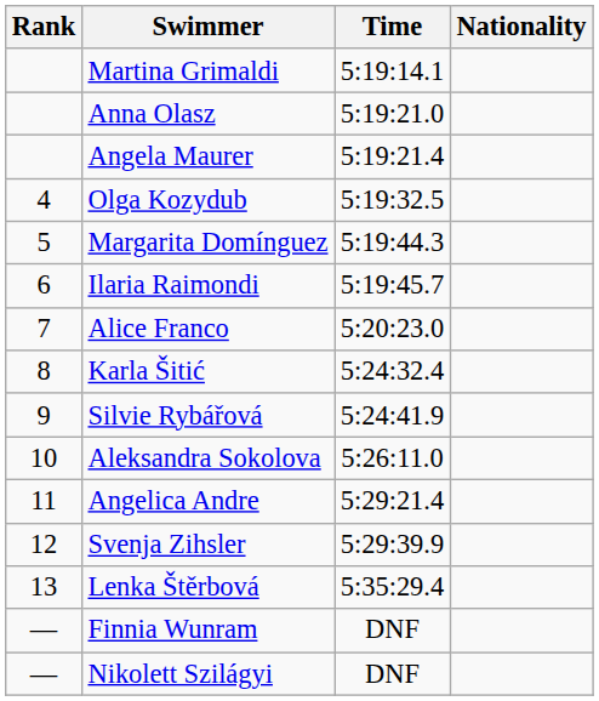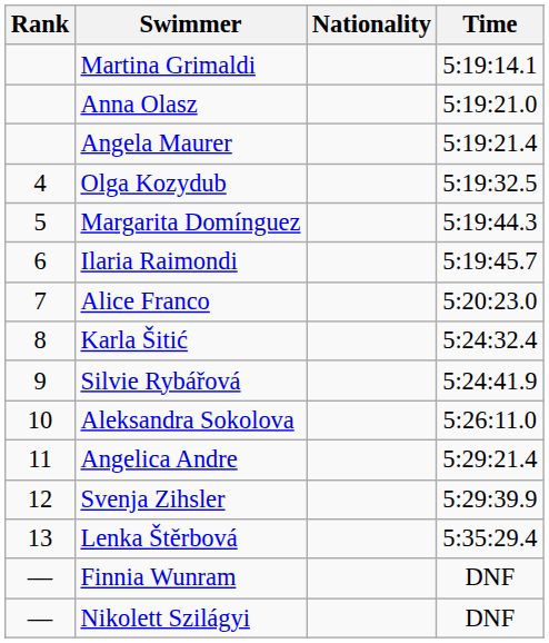columns swapped: Nationality <-> Time
